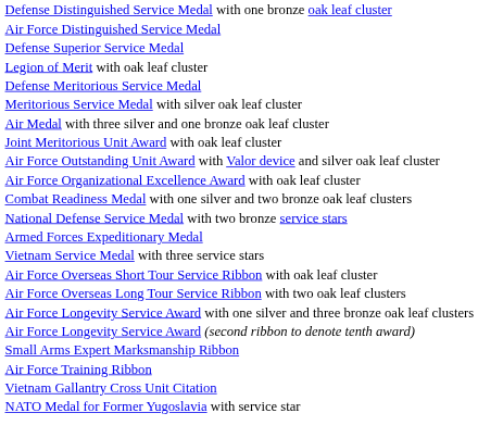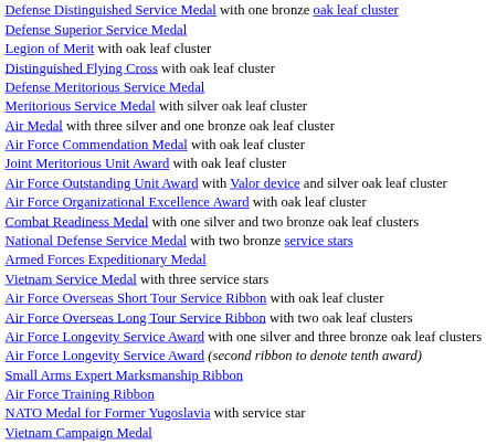- row: Air Force Distinguished Service Medal
+ row: Distinguished Flying Cross with oak leaf cluster
+ row: Air Force Commendation Medal with oak leaf cluster
- row: Vietnam Gallantry Cross Unit Citation
+ row: Vietnam Campaign Medal
